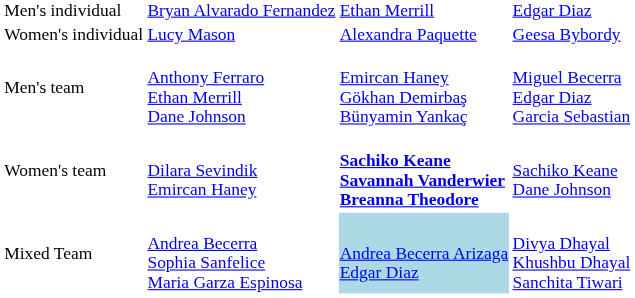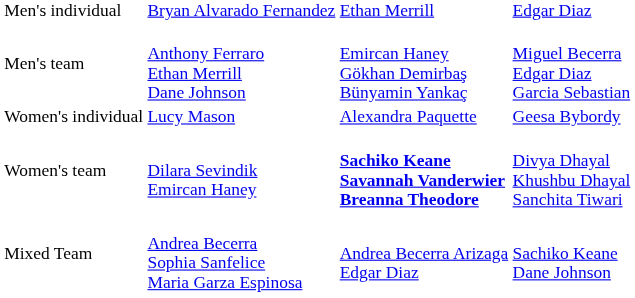rows swapped: Women's individual <-> Men's team
Women's team | column 4: Sachiko Keane Dane Johnson -> Divya Dhayal Khushbu Dhayal Sanchita Tiwari
Mixed Team | column 3: lightblue background -> no background
Mixed Team | column 4: Divya Dhayal Khushbu Dhayal Sanchita Tiwari -> Sachiko Keane Dane Johnson
